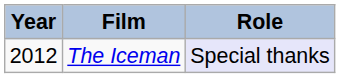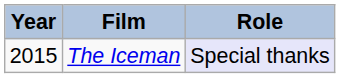The Iceman | Year: 2012 -> 2015
